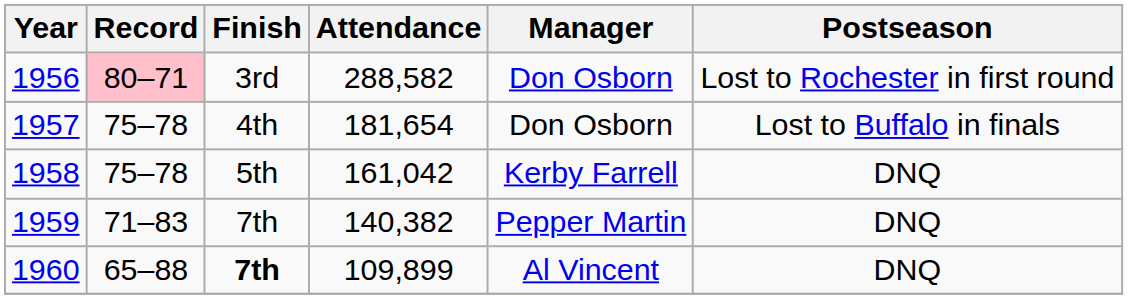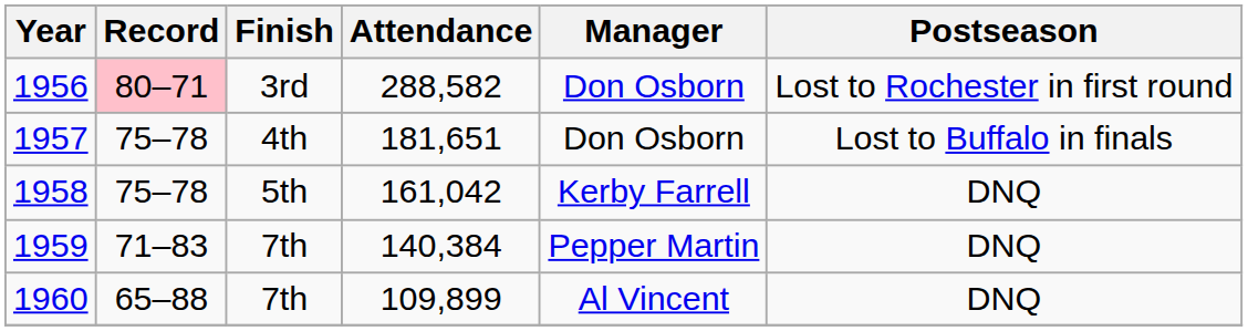1957 | Attendance: 181,654 -> 181,651
1959 | Attendance: 140,382 -> 140,384
1960 | Finish: bold -> normal
